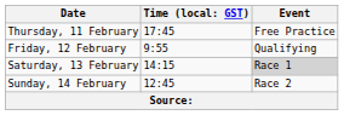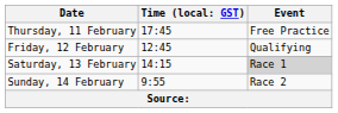Friday, 12 February | column 2: 9:55 -> 12:45
Sunday, 14 February | column 2: 12:45 -> 9:55
